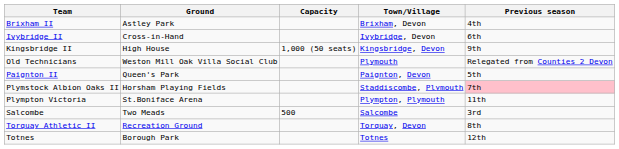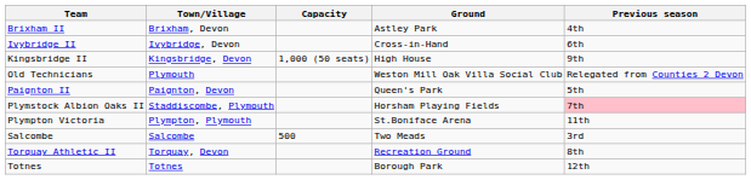columns swapped: Ground <-> Town/Village
